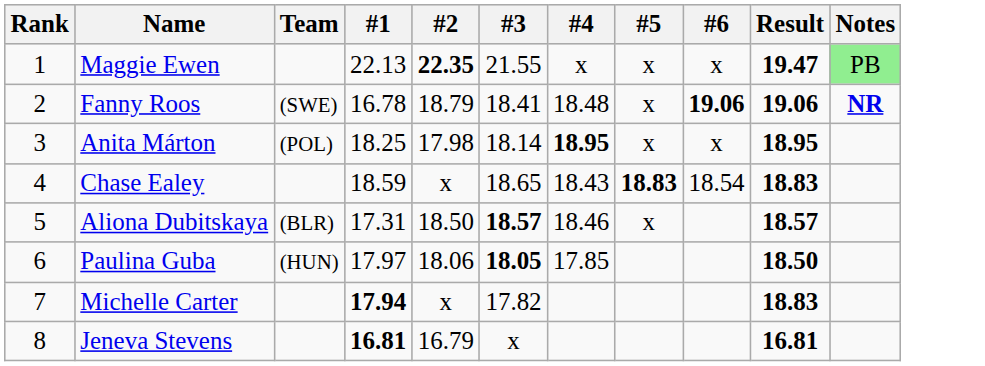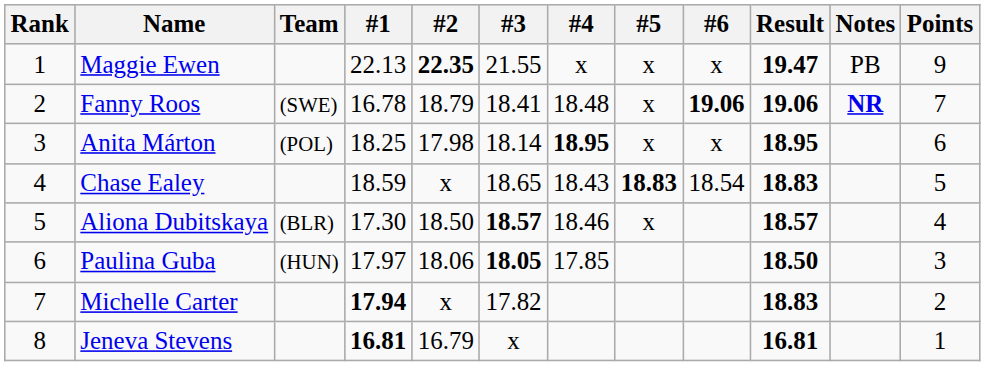+ column: Points | 9 | 7 | 6 | 5 | 4 | 3 | 2 | 1
Maggie Ewen | Notes: lightgreen background -> no background
Aliona Dubitskaya | #1: 17.31 -> 17.30
